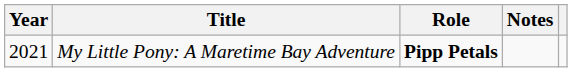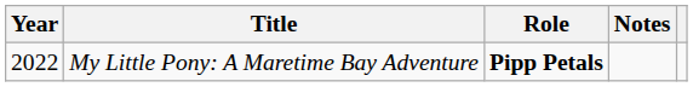My Little Pony: A Maretime Bay Adventure | Year: 2021 -> 2022
